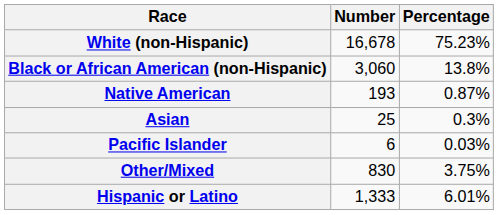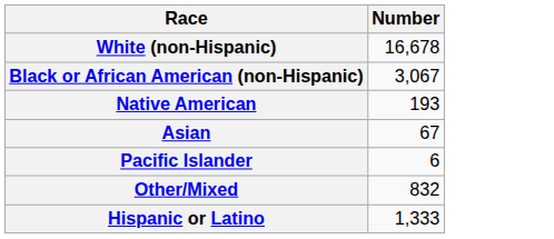- column: Percentage | 75.23% | 13.8% | 0.87% | 0.3% | 0.03% | 3.75% | 6.01%
Black or African American (non-Hispanic) | Number: 3,060 -> 3,067
Asian | Number: 25 -> 67
Other/Mixed | Number: 830 -> 832
